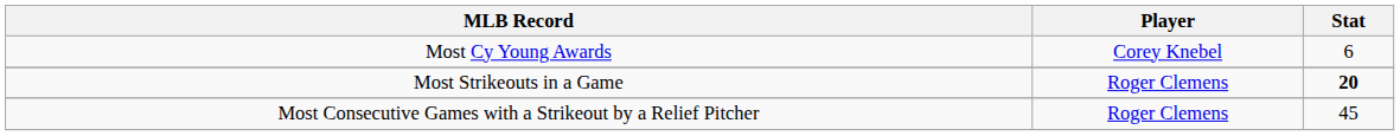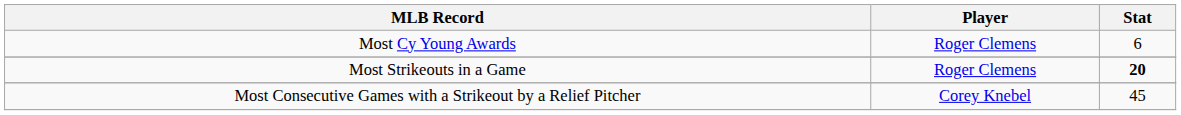Most Cy Young Awards | Player: Corey Knebel -> Roger Clemens
Most Consecutive Games with a Strikeout by a Relief Pitcher | Player: Roger Clemens -> Corey Knebel
